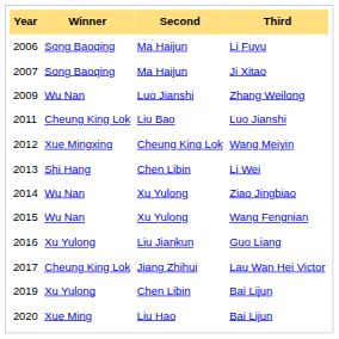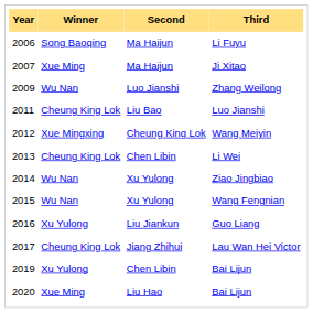Ji Xitao | Winner: Song Baoqing -> Xue Ming
Li Wei | Winner: Shi Hang -> Cheung King Lok
